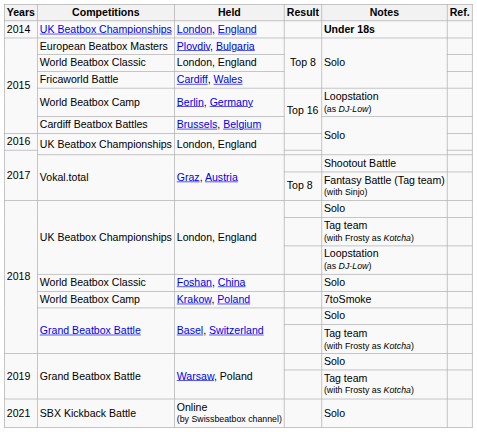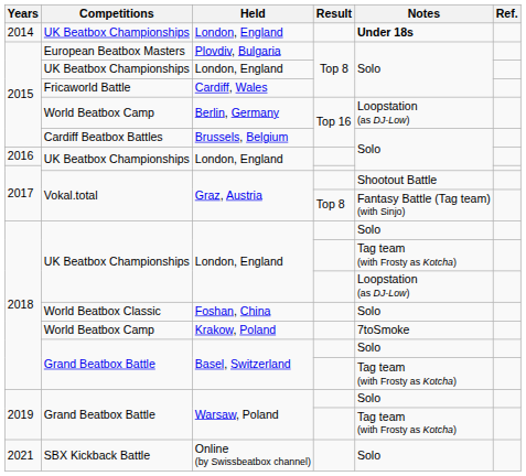2015 / London, England | Competitions: World Beatbox Classic -> UK Beatbox Championships
